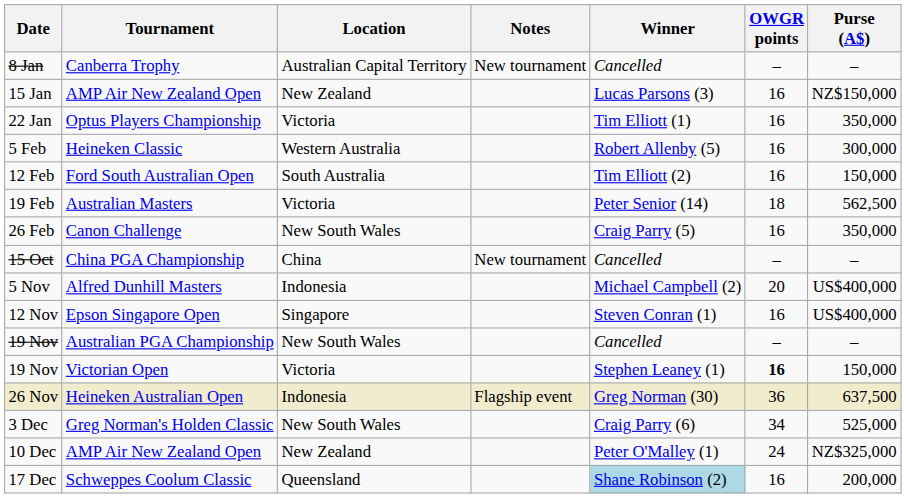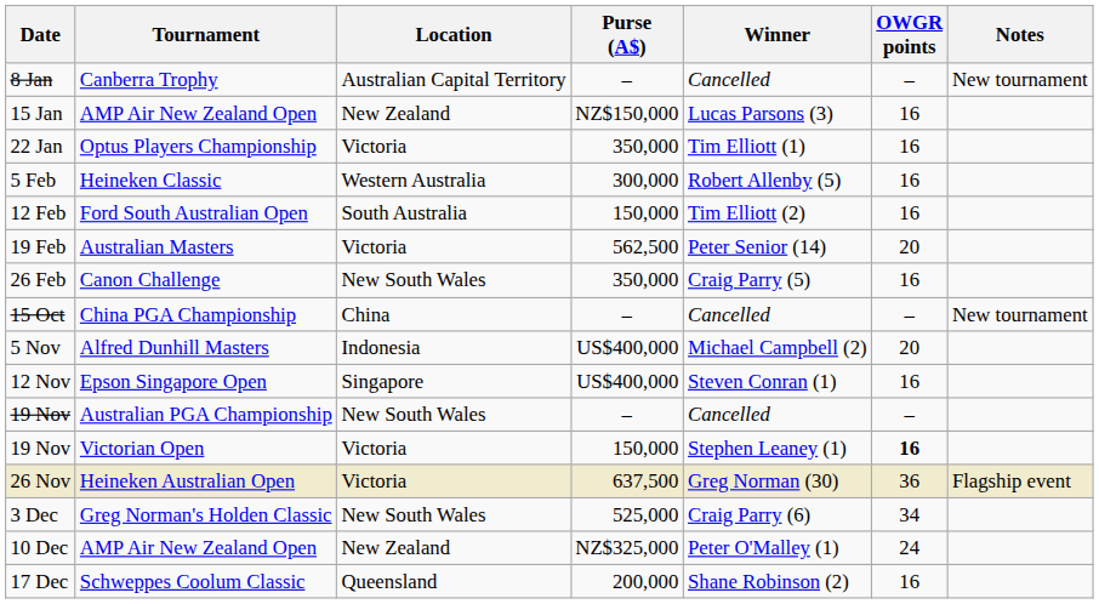columns swapped: Purse (A$) <-> Notes
19 Feb | OWGR points: 18 -> 20
26 Nov | Location: Indonesia -> Victoria
17 Dec | Winner: lightblue background -> no background
